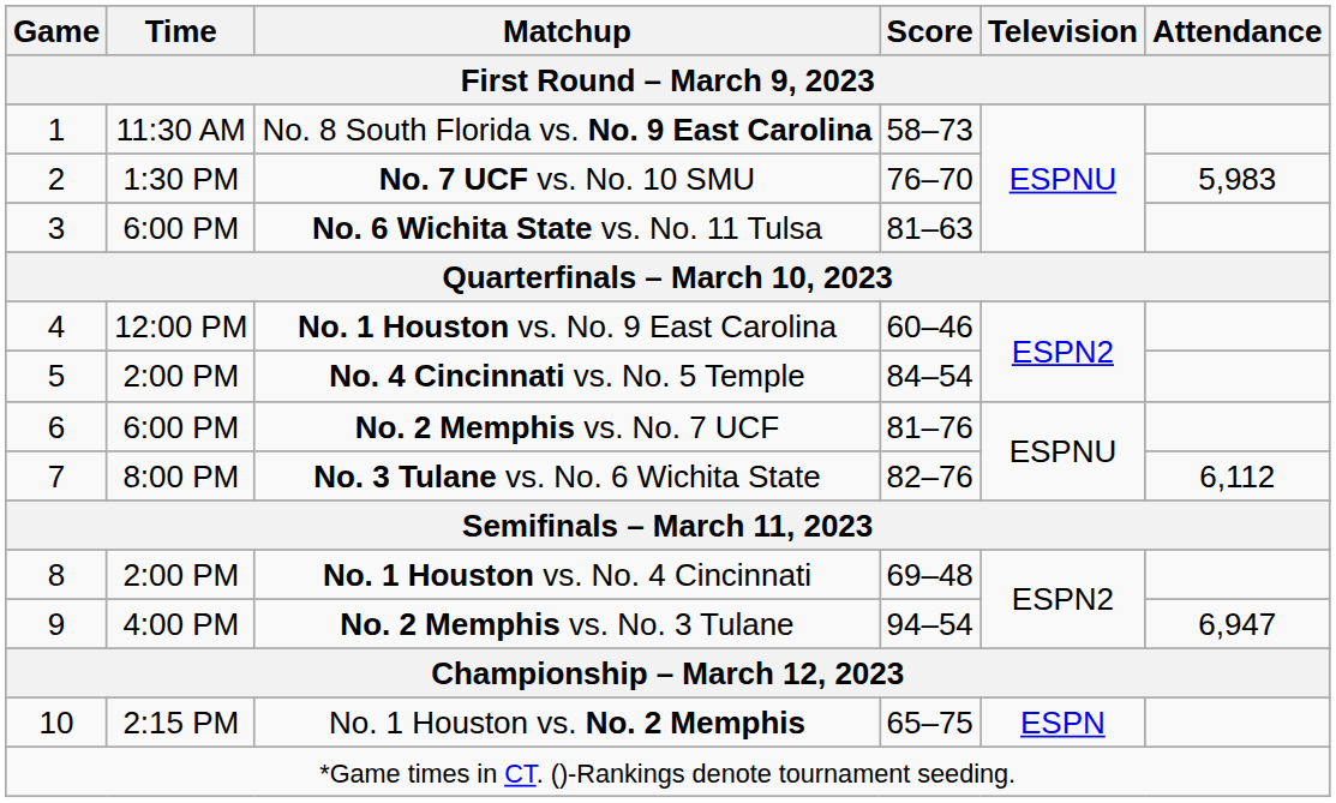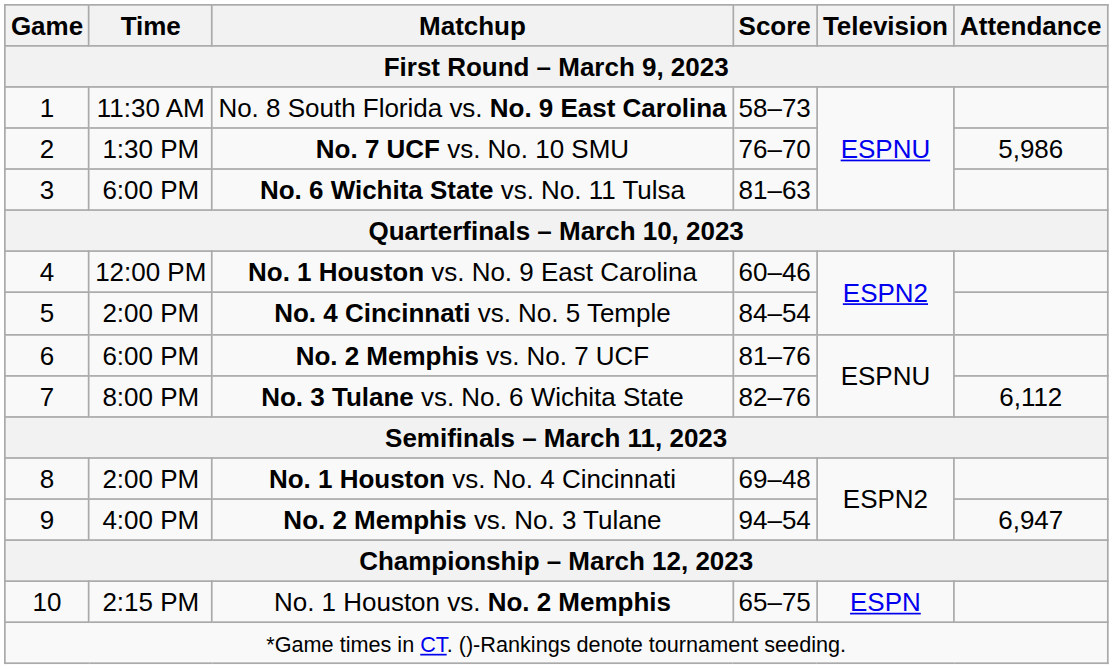No. 7 UCF vs. No. 10 SMU | Attendance: 5,983 -> 5,986
